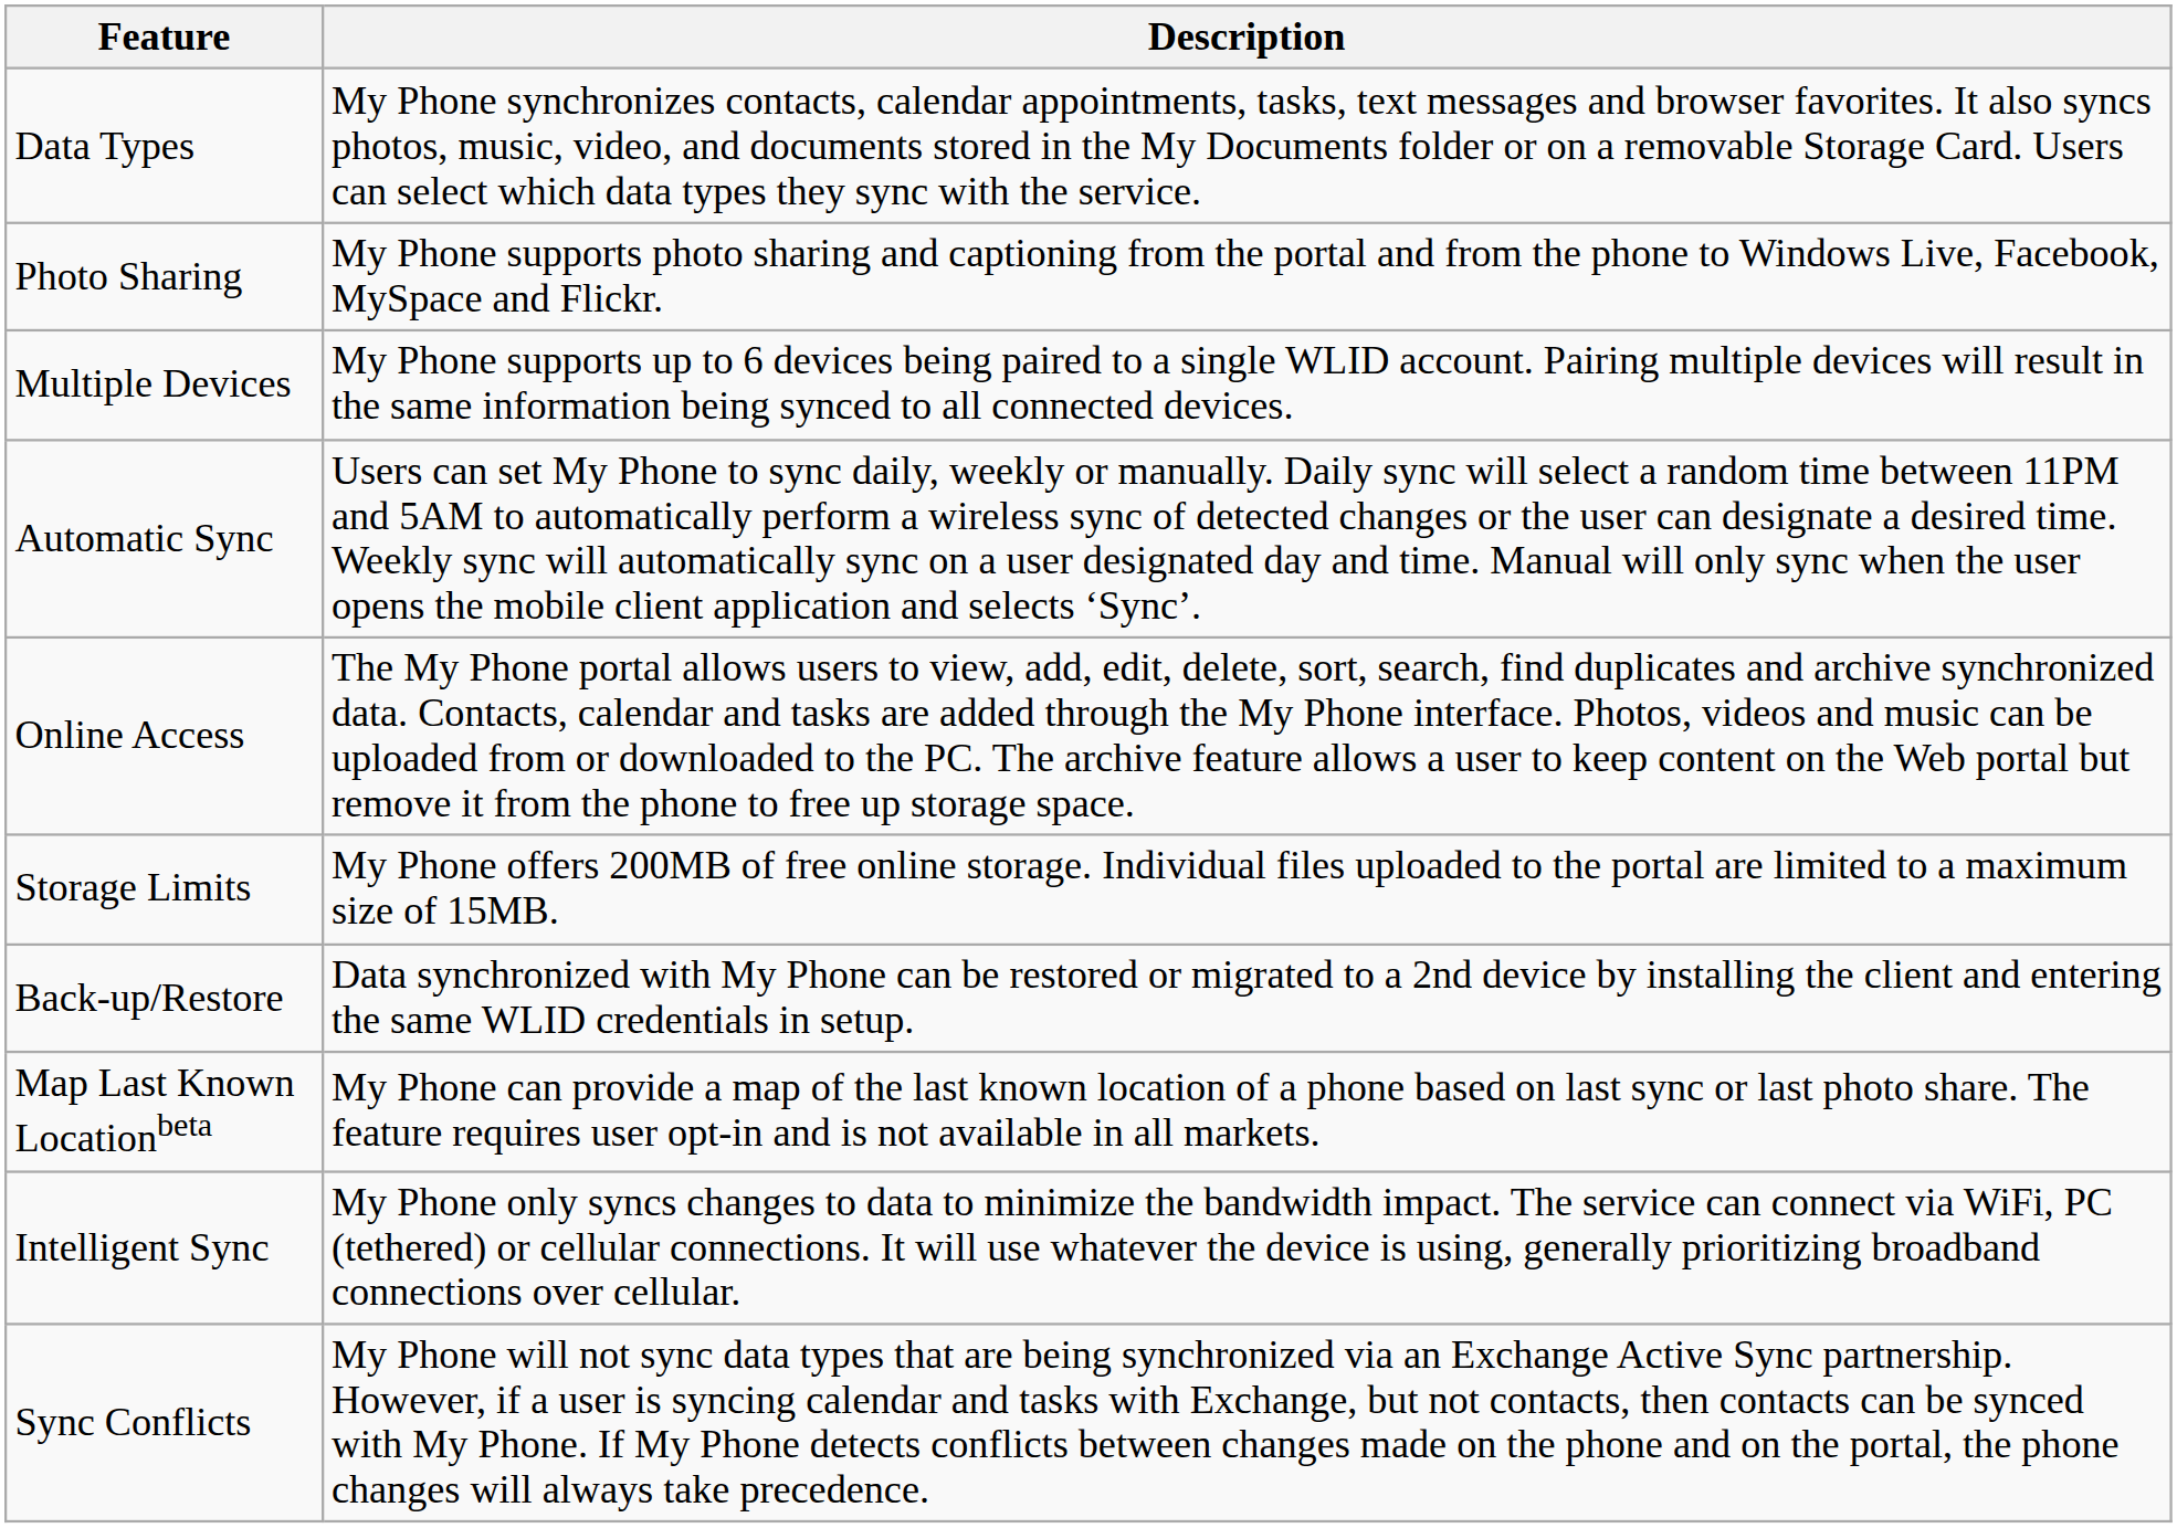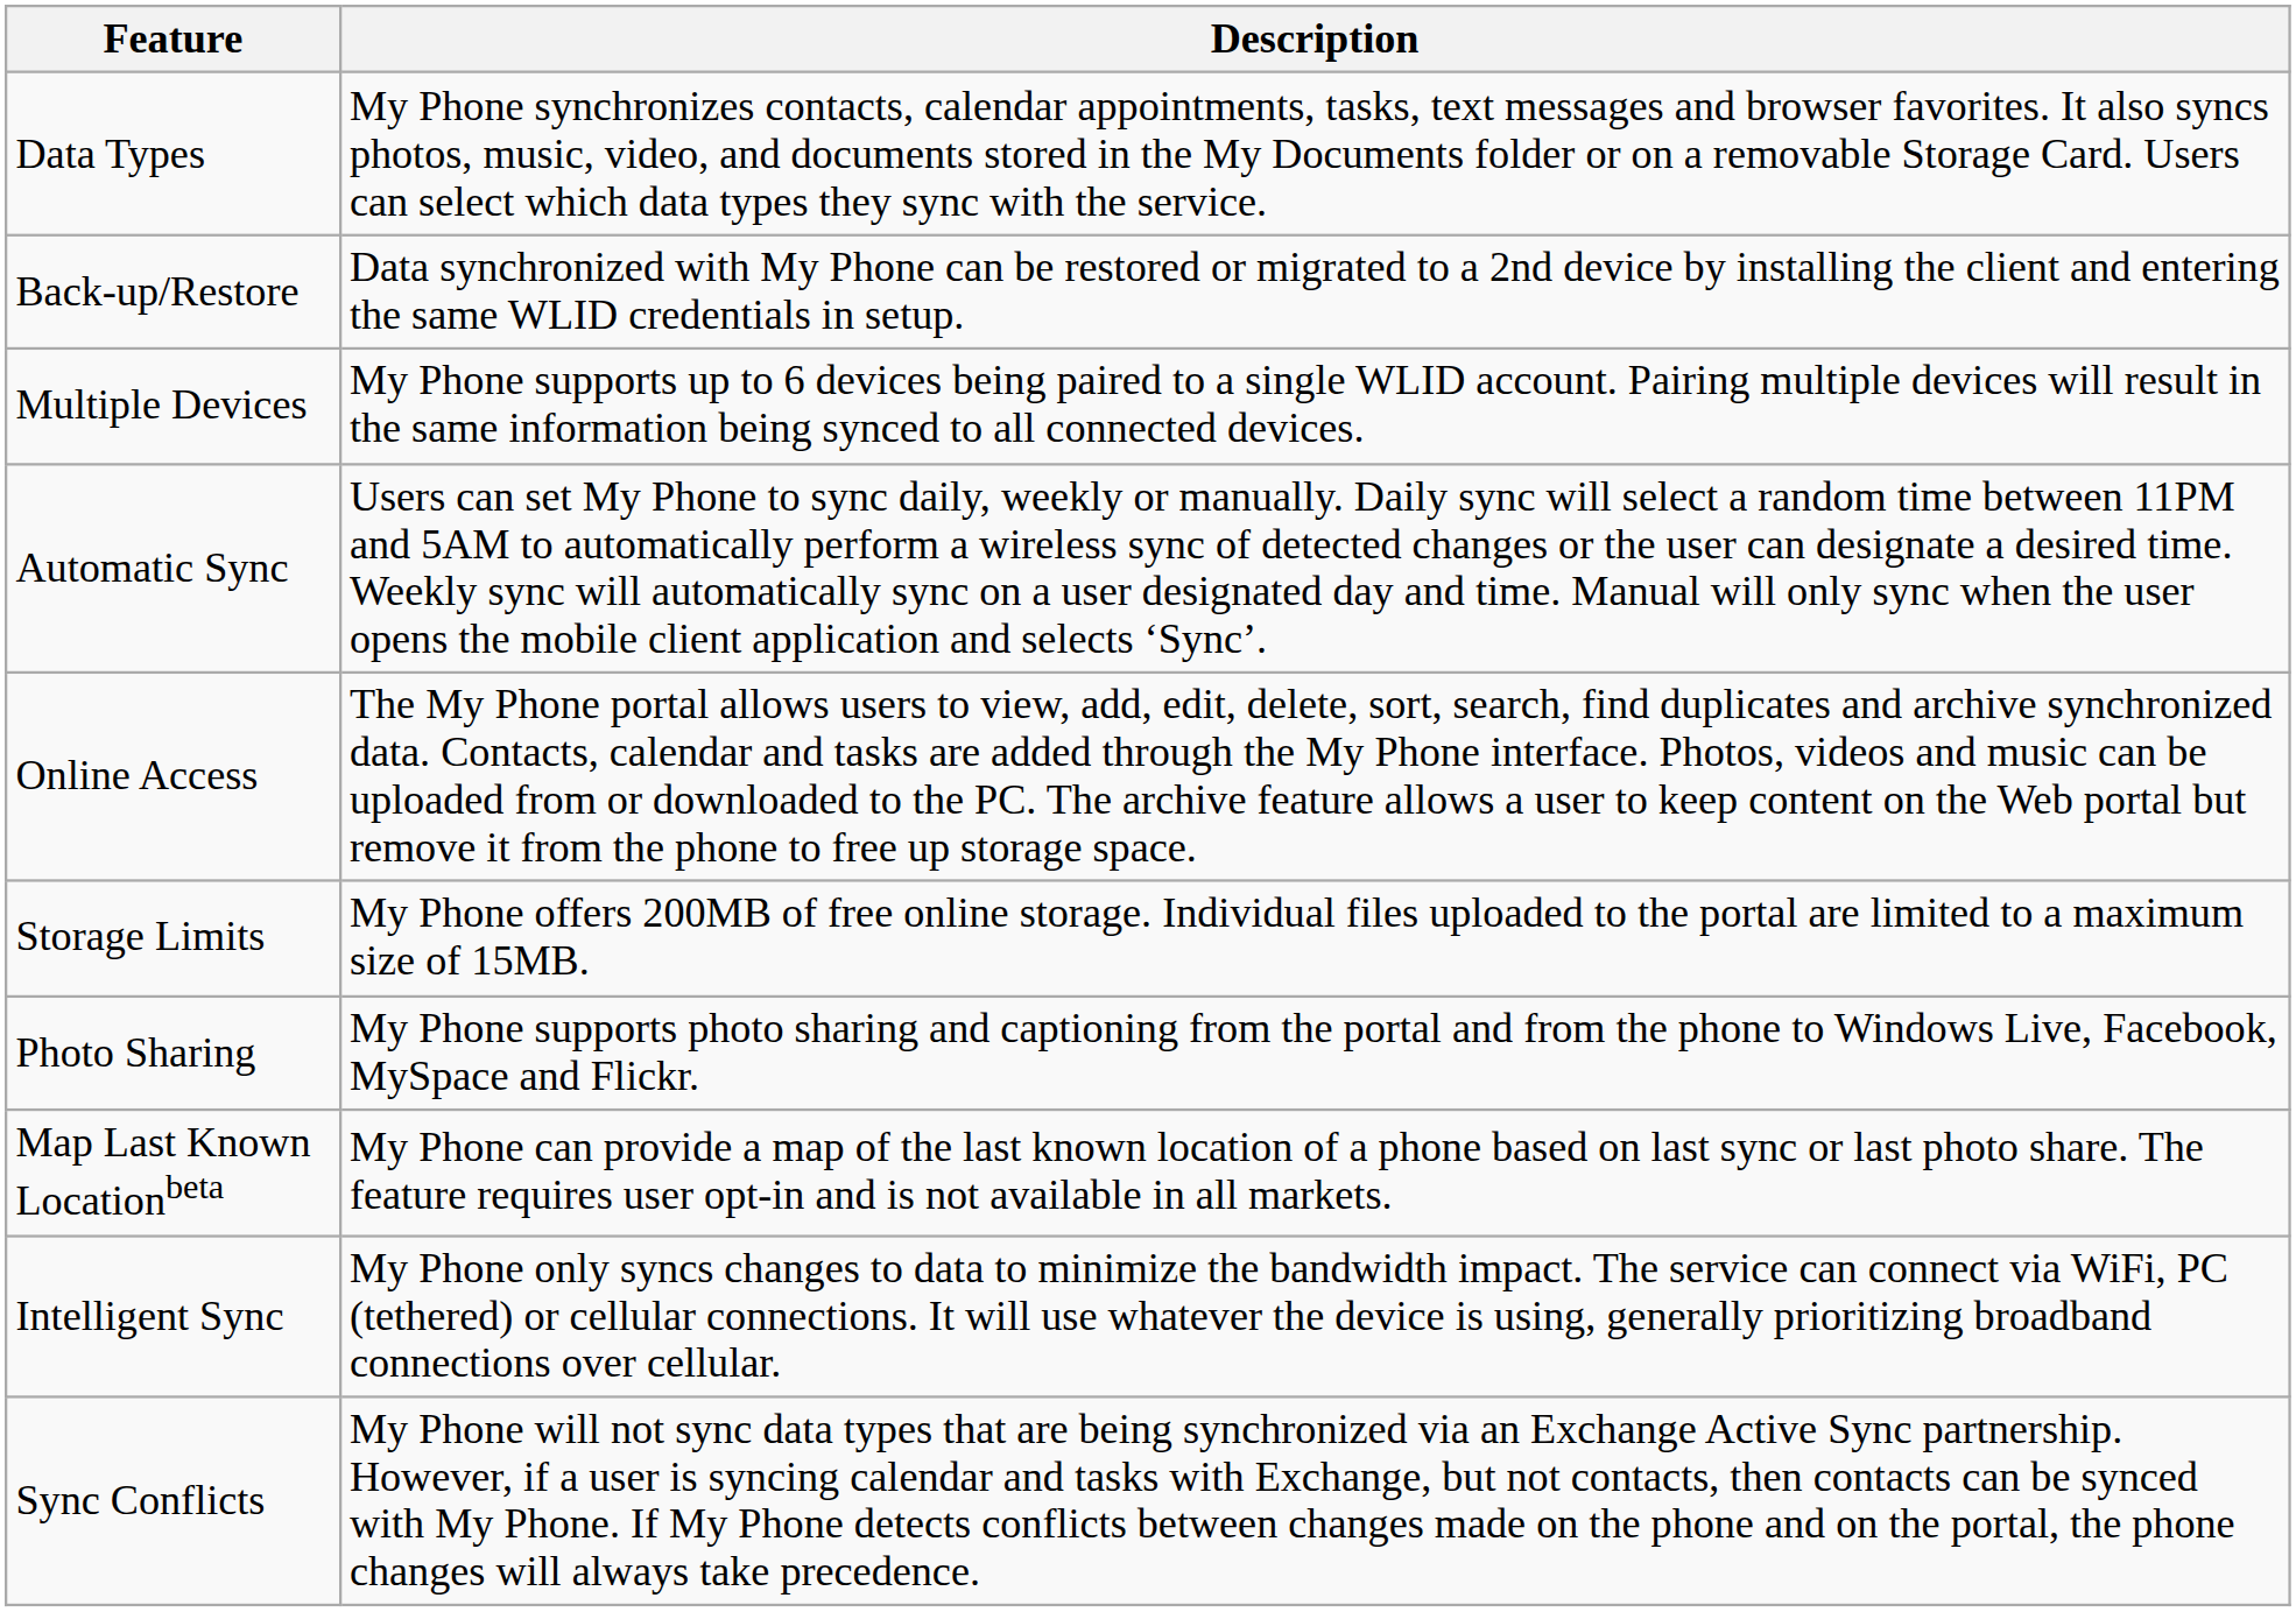rows swapped: Back-up/Restore <-> Photo Sharing
